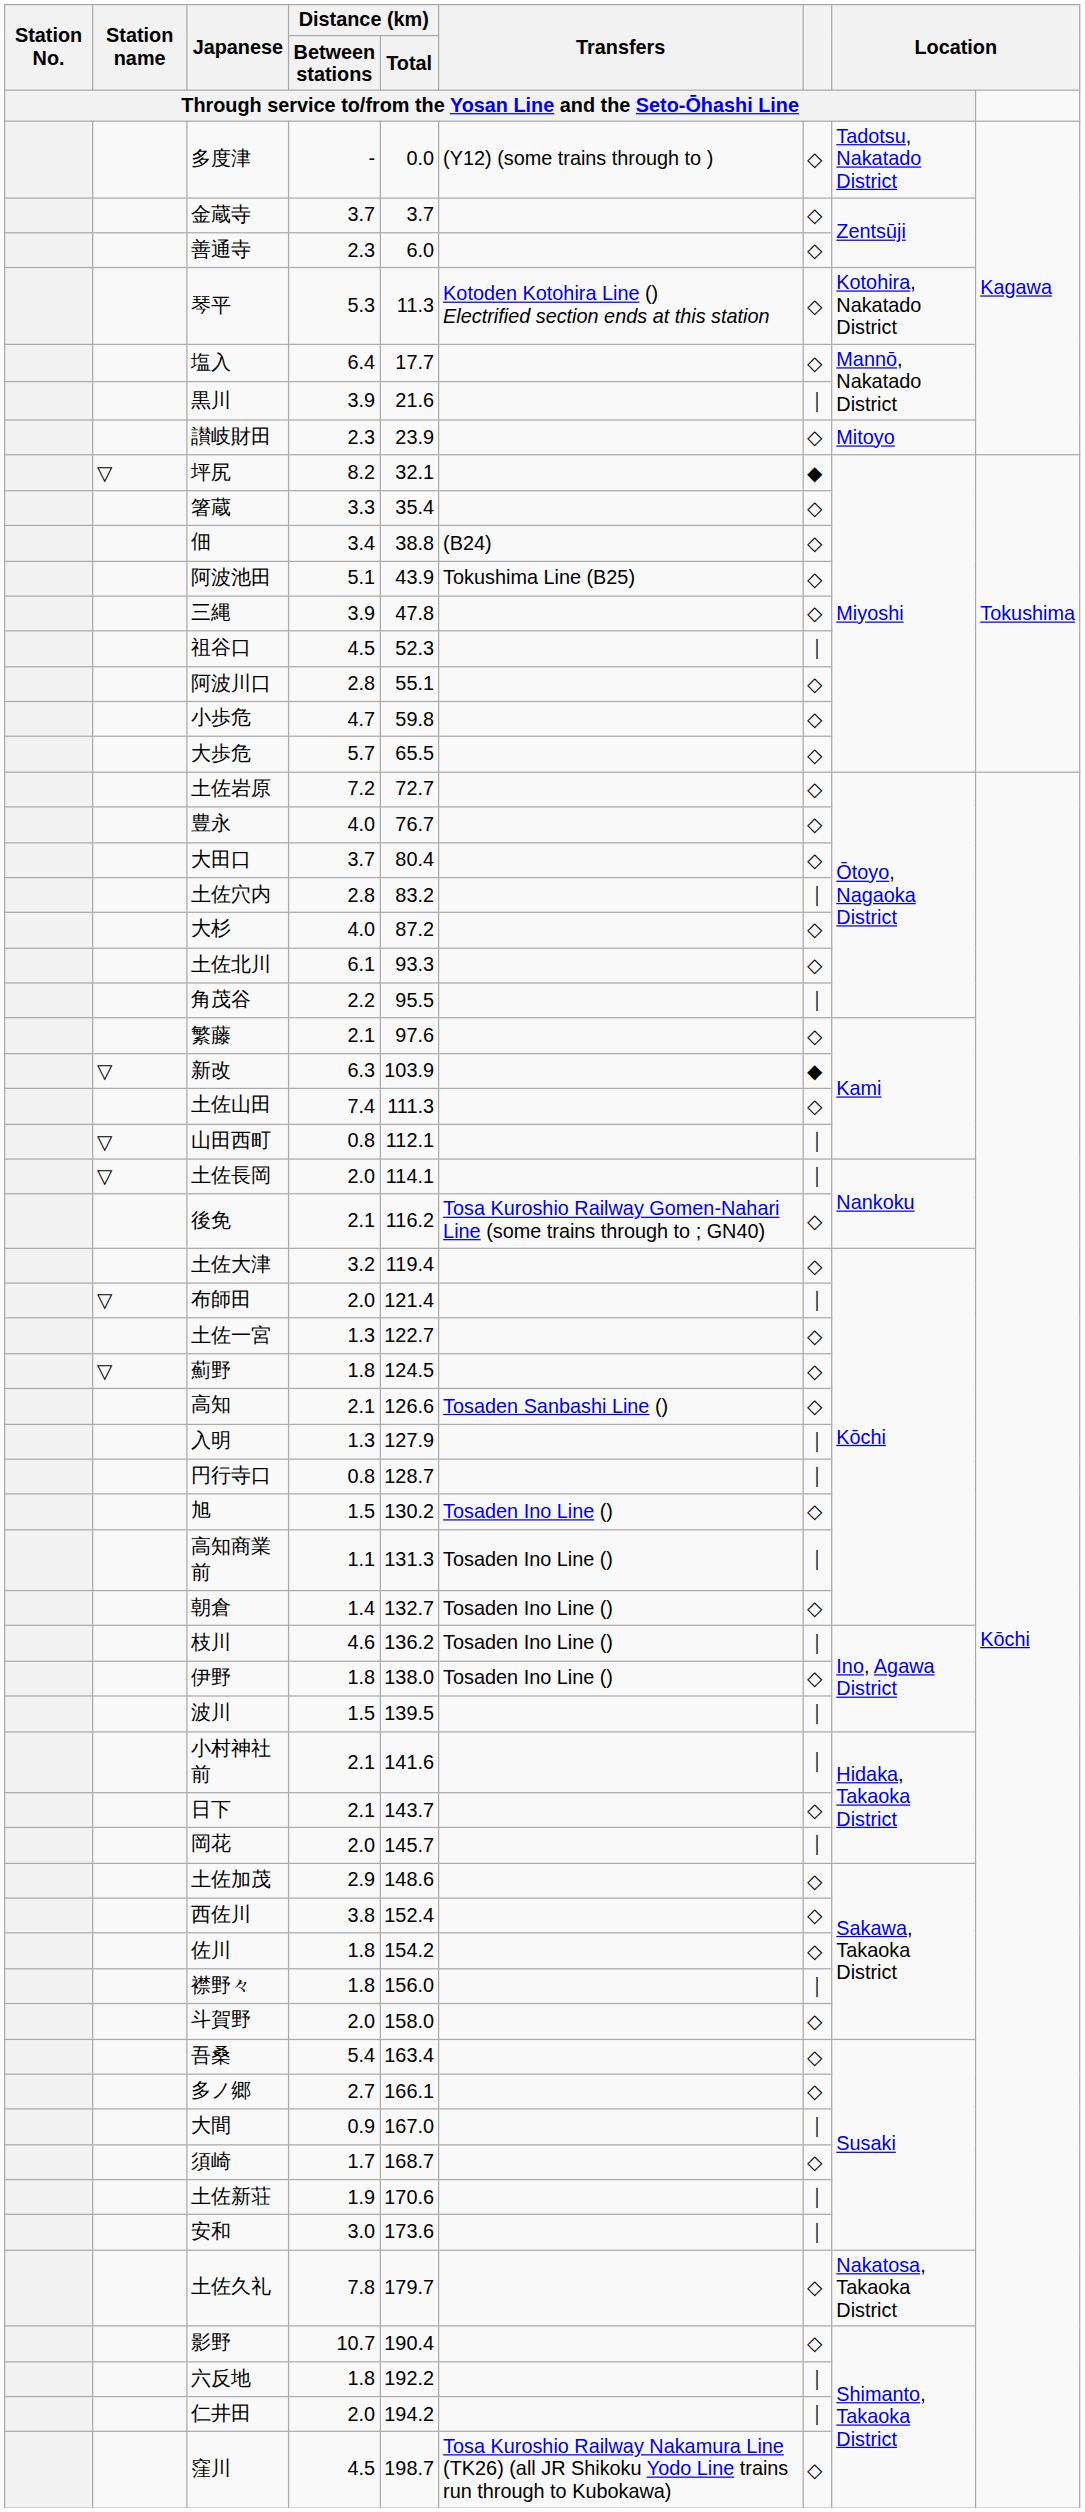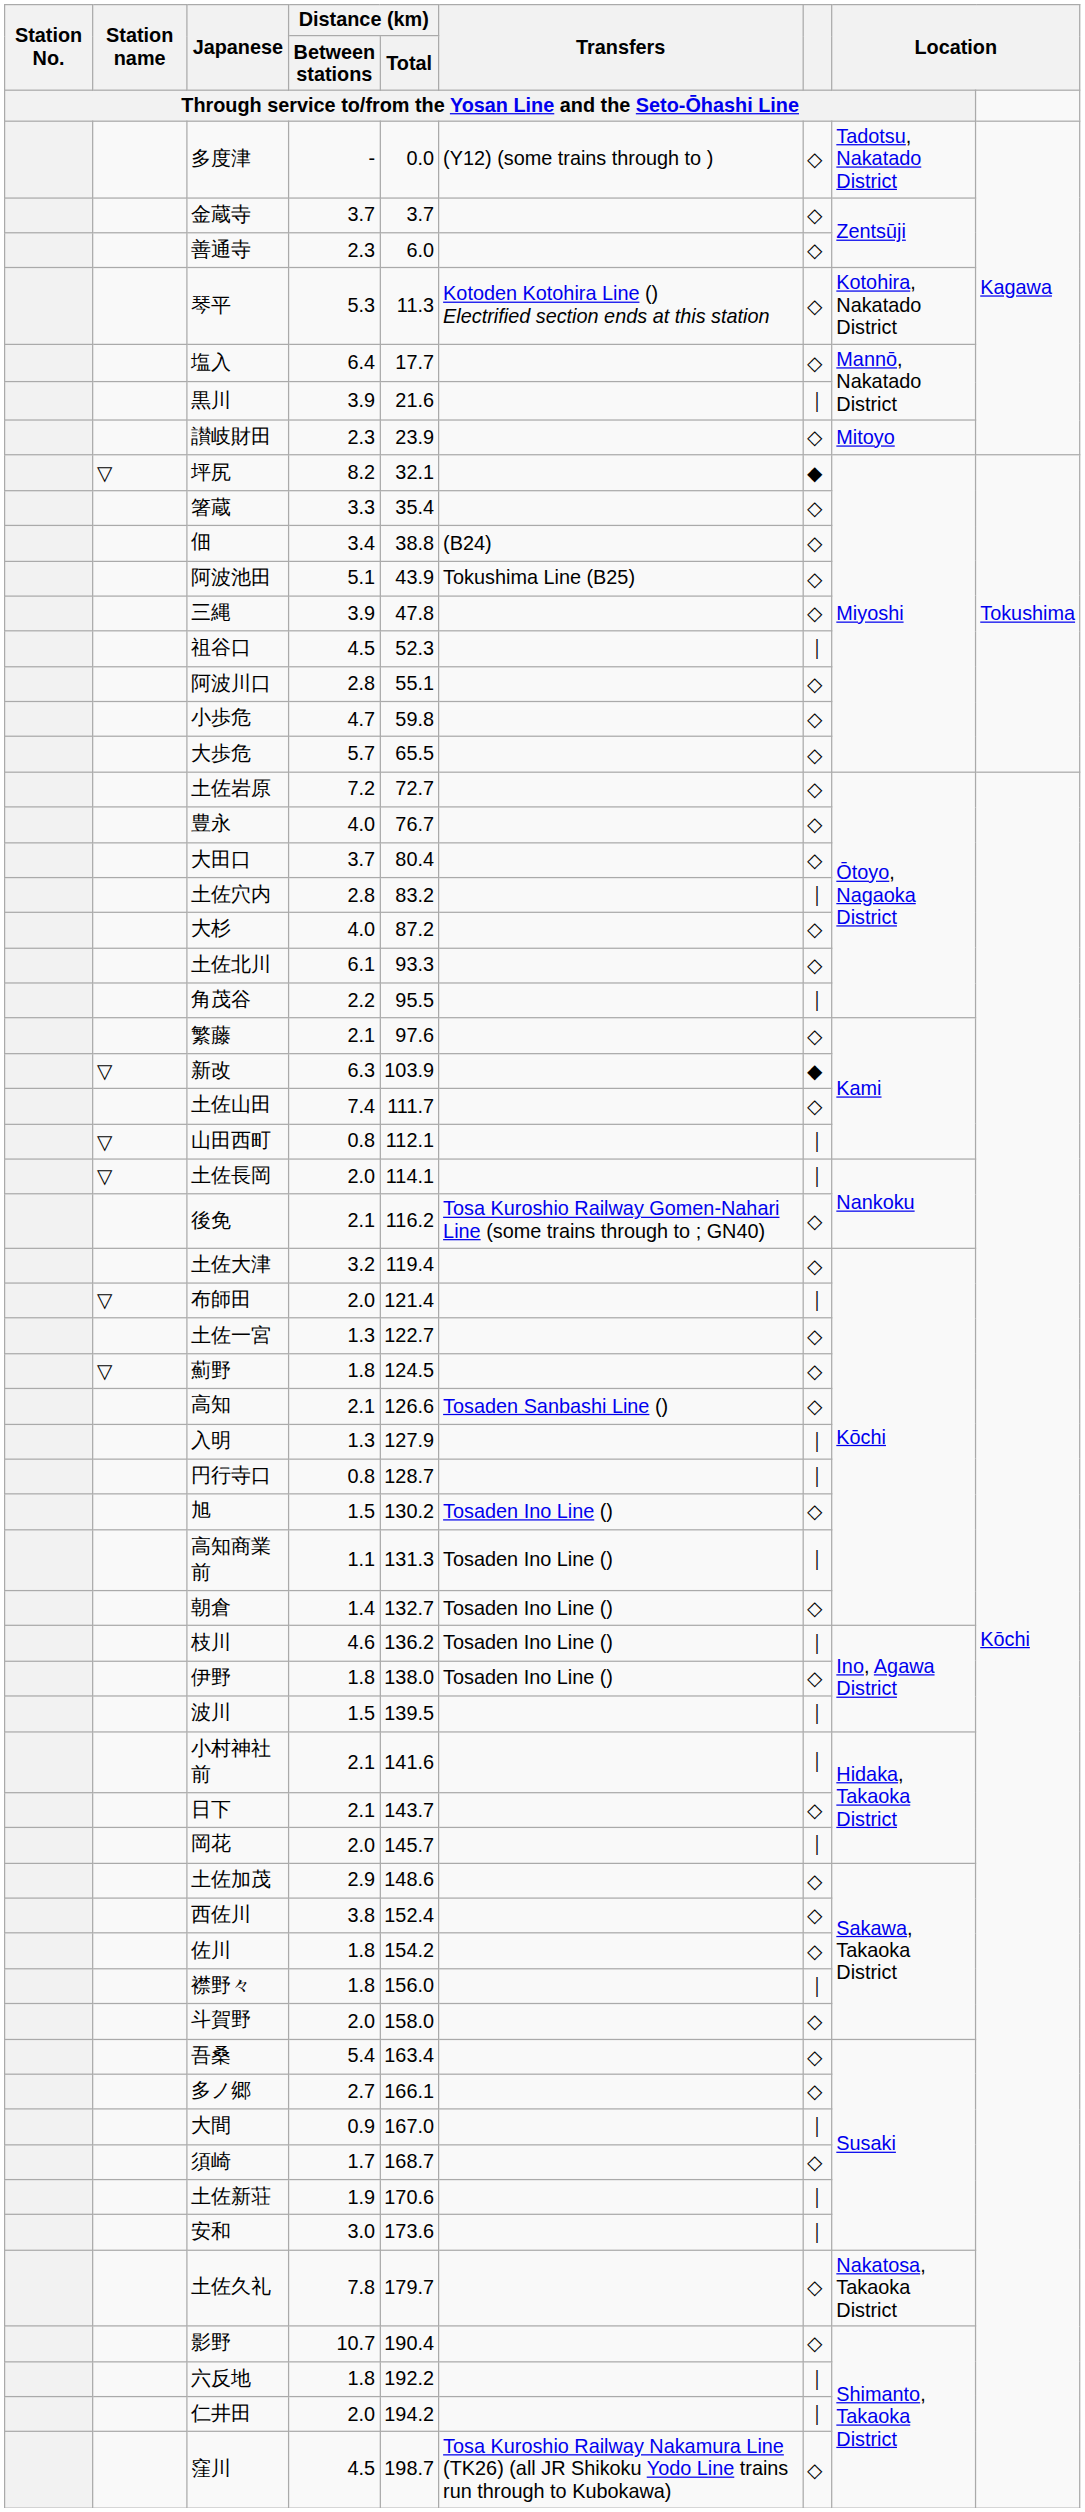土佐山田 | column 5: 111.3 -> 111.7
